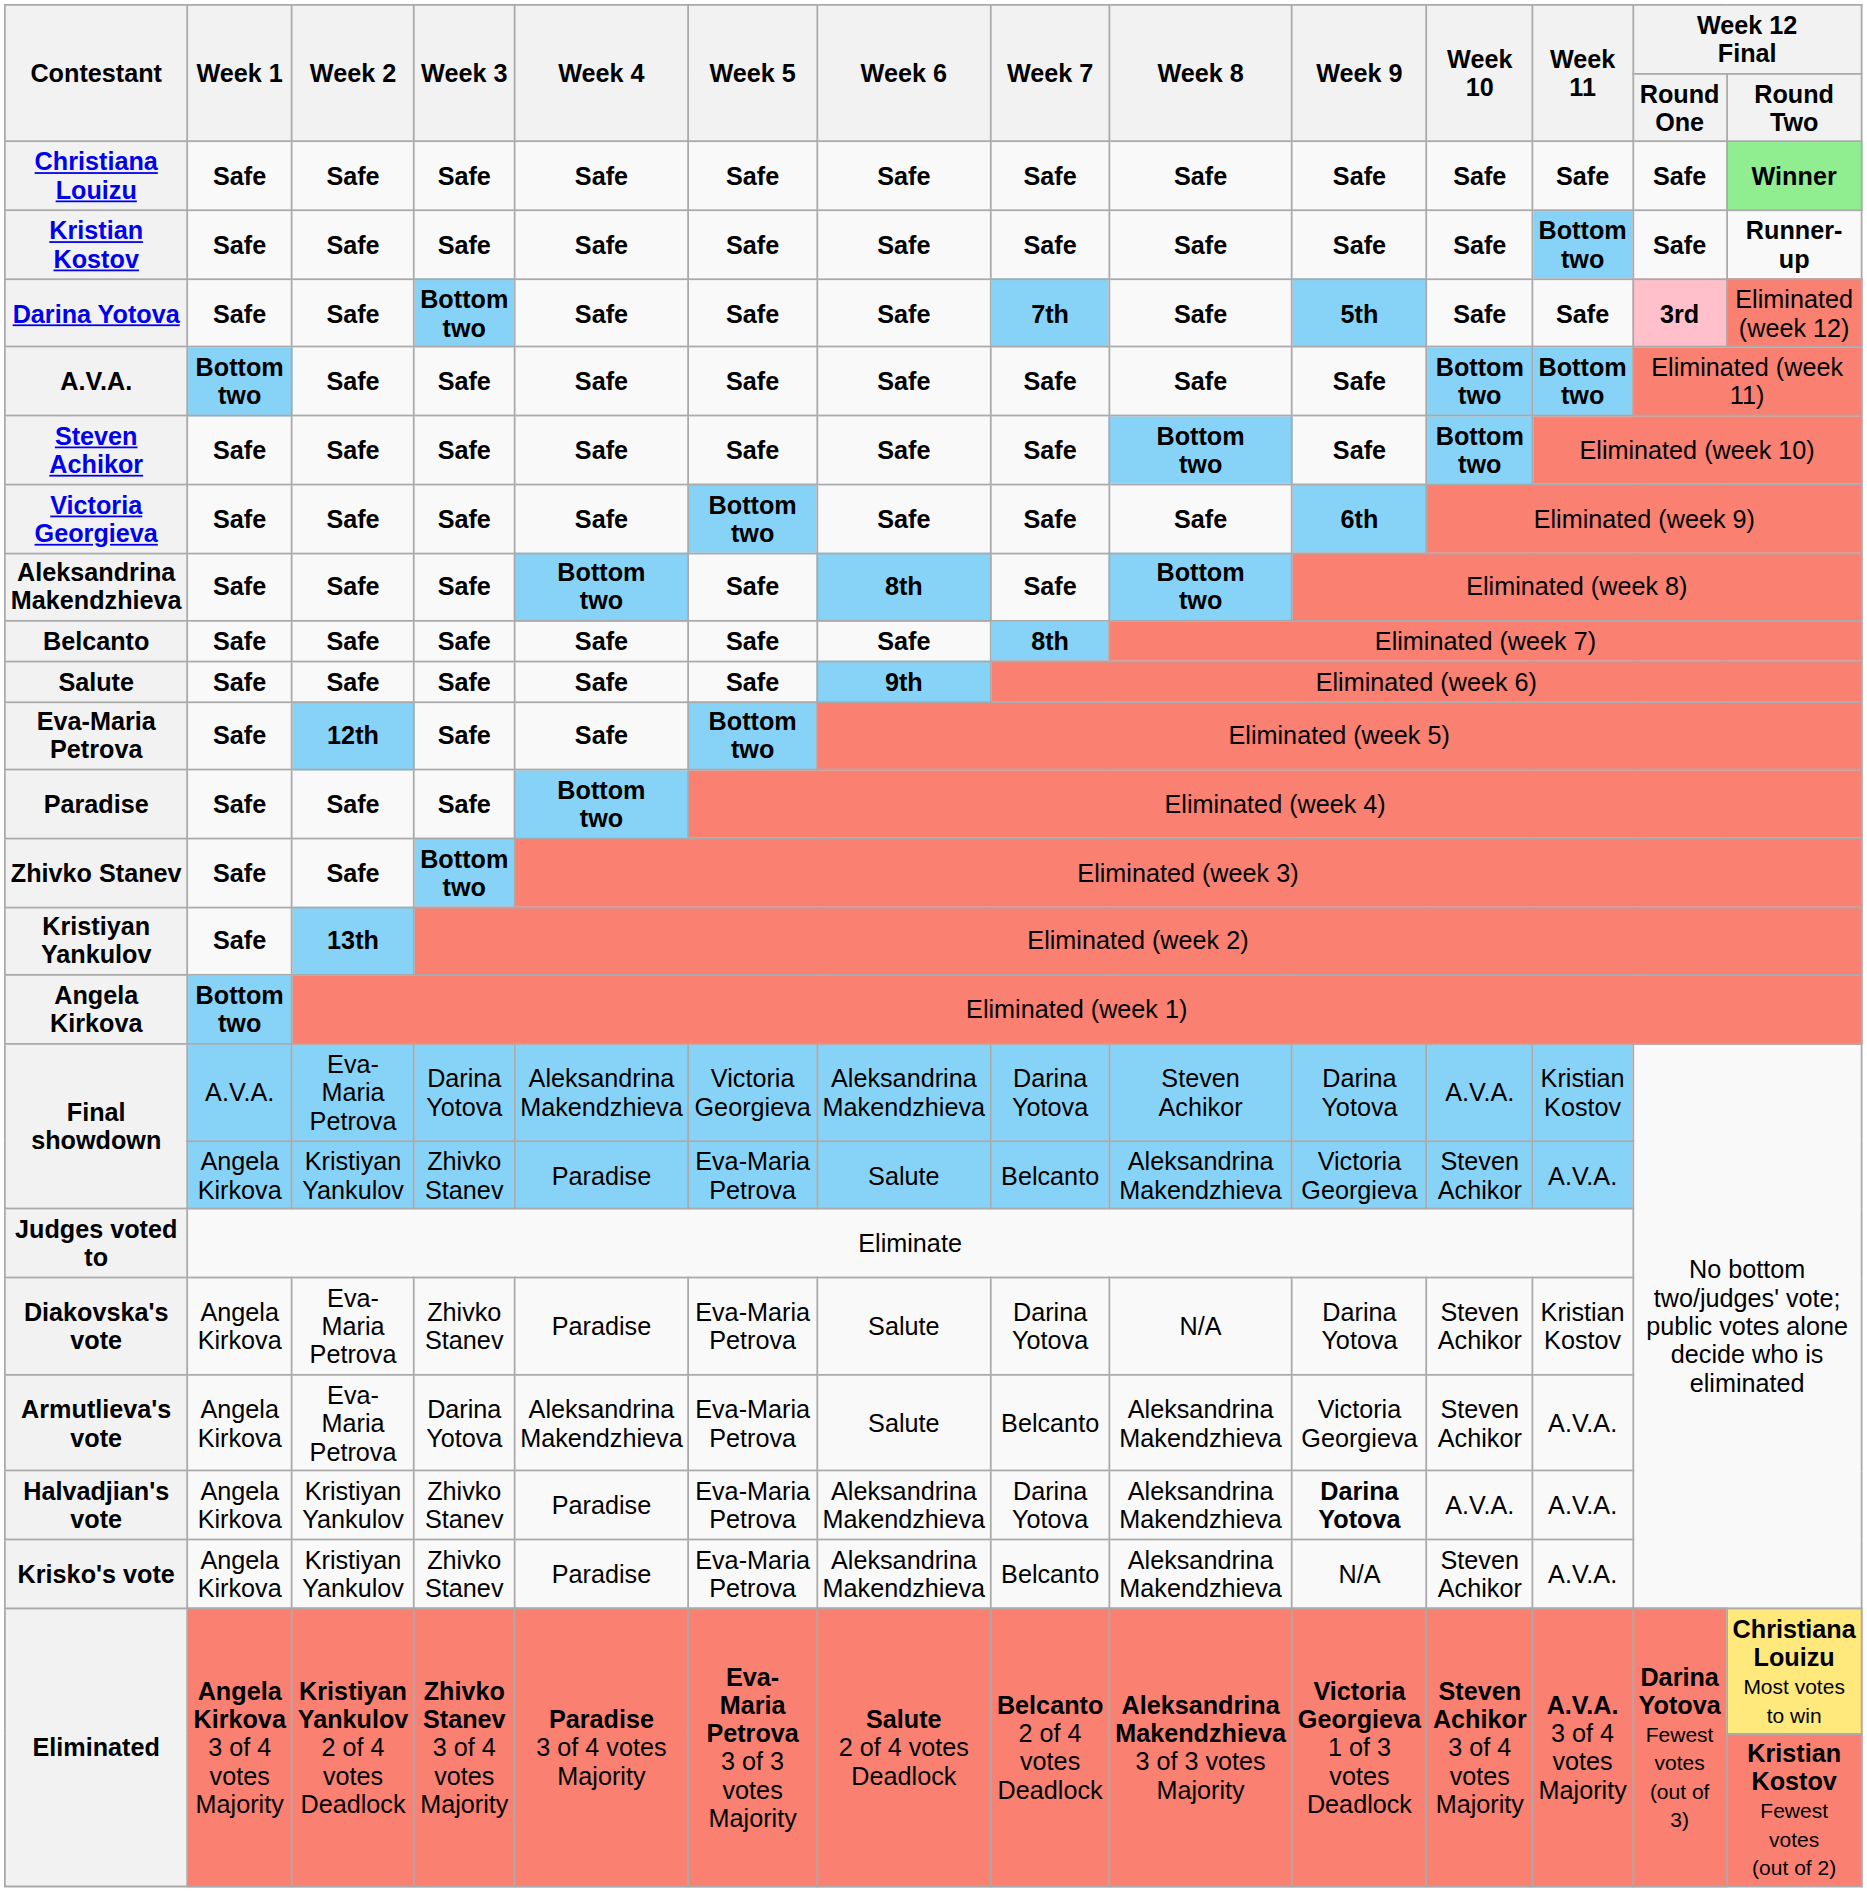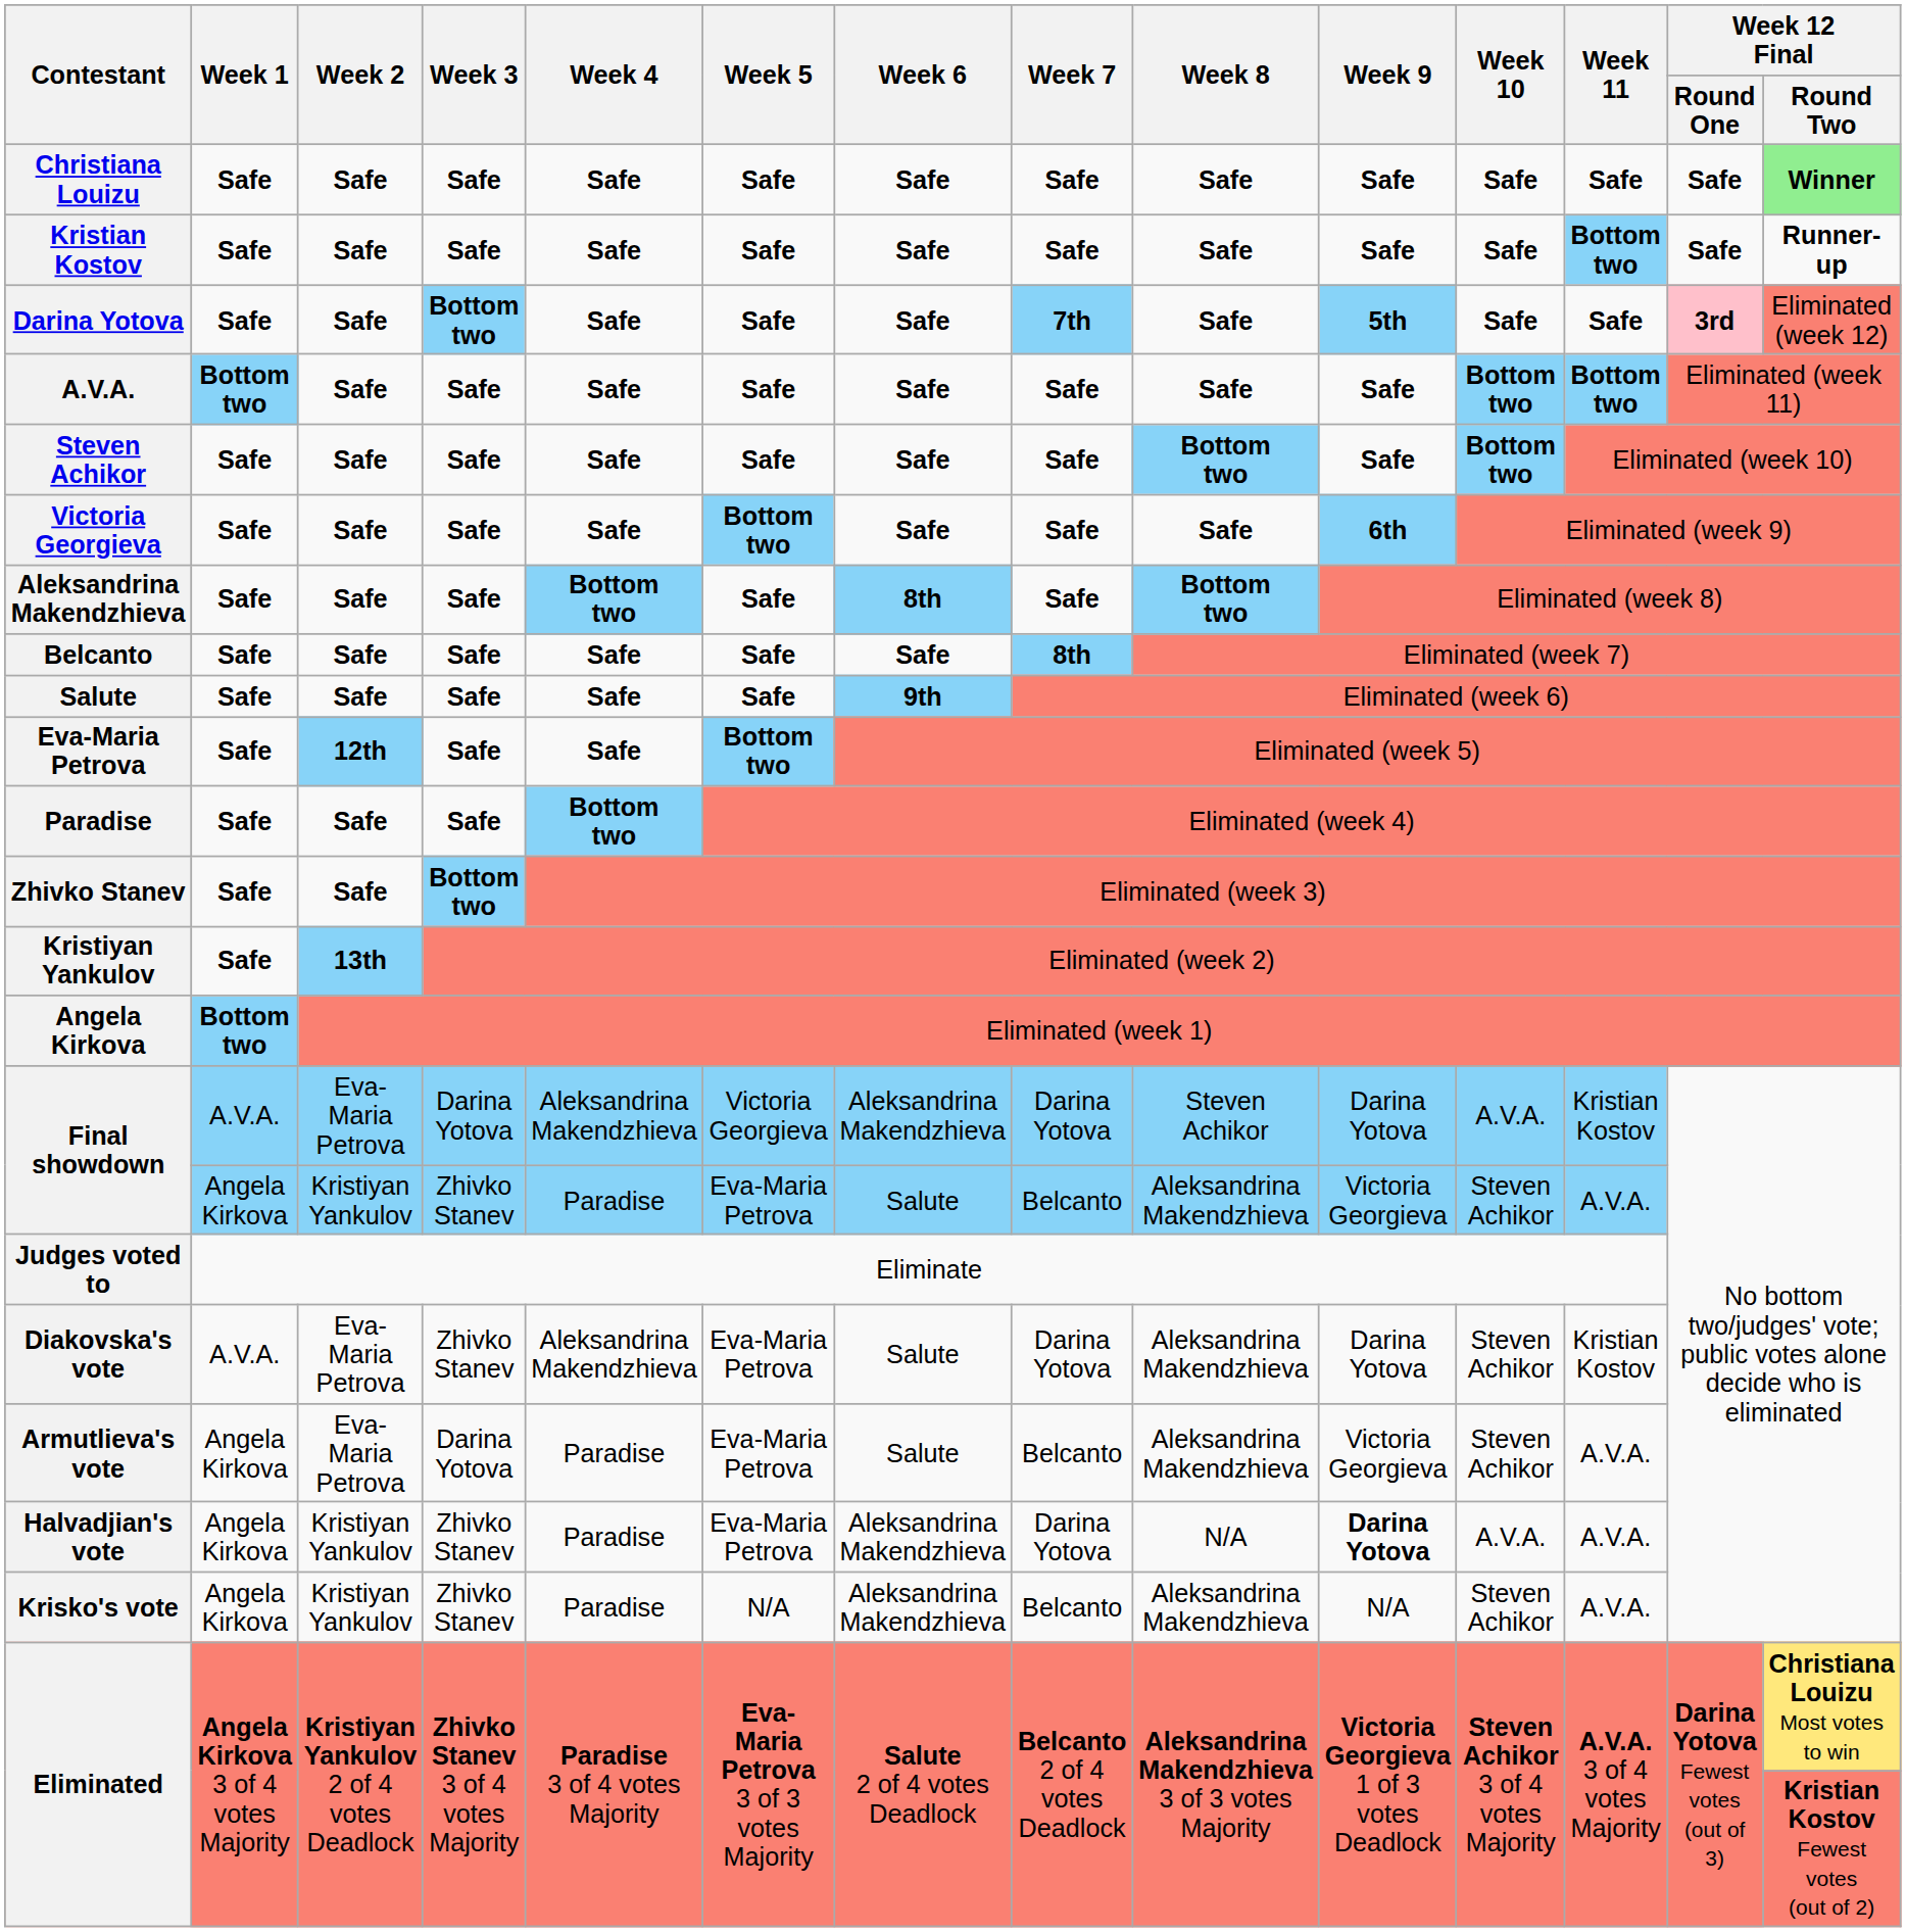Diakovska's vote | Week 1: Angela Kirkova -> A.V.A.
Diakovska's vote | Week 4: Paradise -> Aleksandrina Makendzhieva
Diakovska's vote | Week 8: N/A -> Aleksandrina Makendzhieva
Armutlieva's vote | Week 4: Aleksandrina Makendzhieva -> Paradise
Halvadjian's vote | Week 8: Aleksandrina Makendzhieva -> N/A
Krisko's vote | Week 5: Eva-Maria Petrova -> N/A
